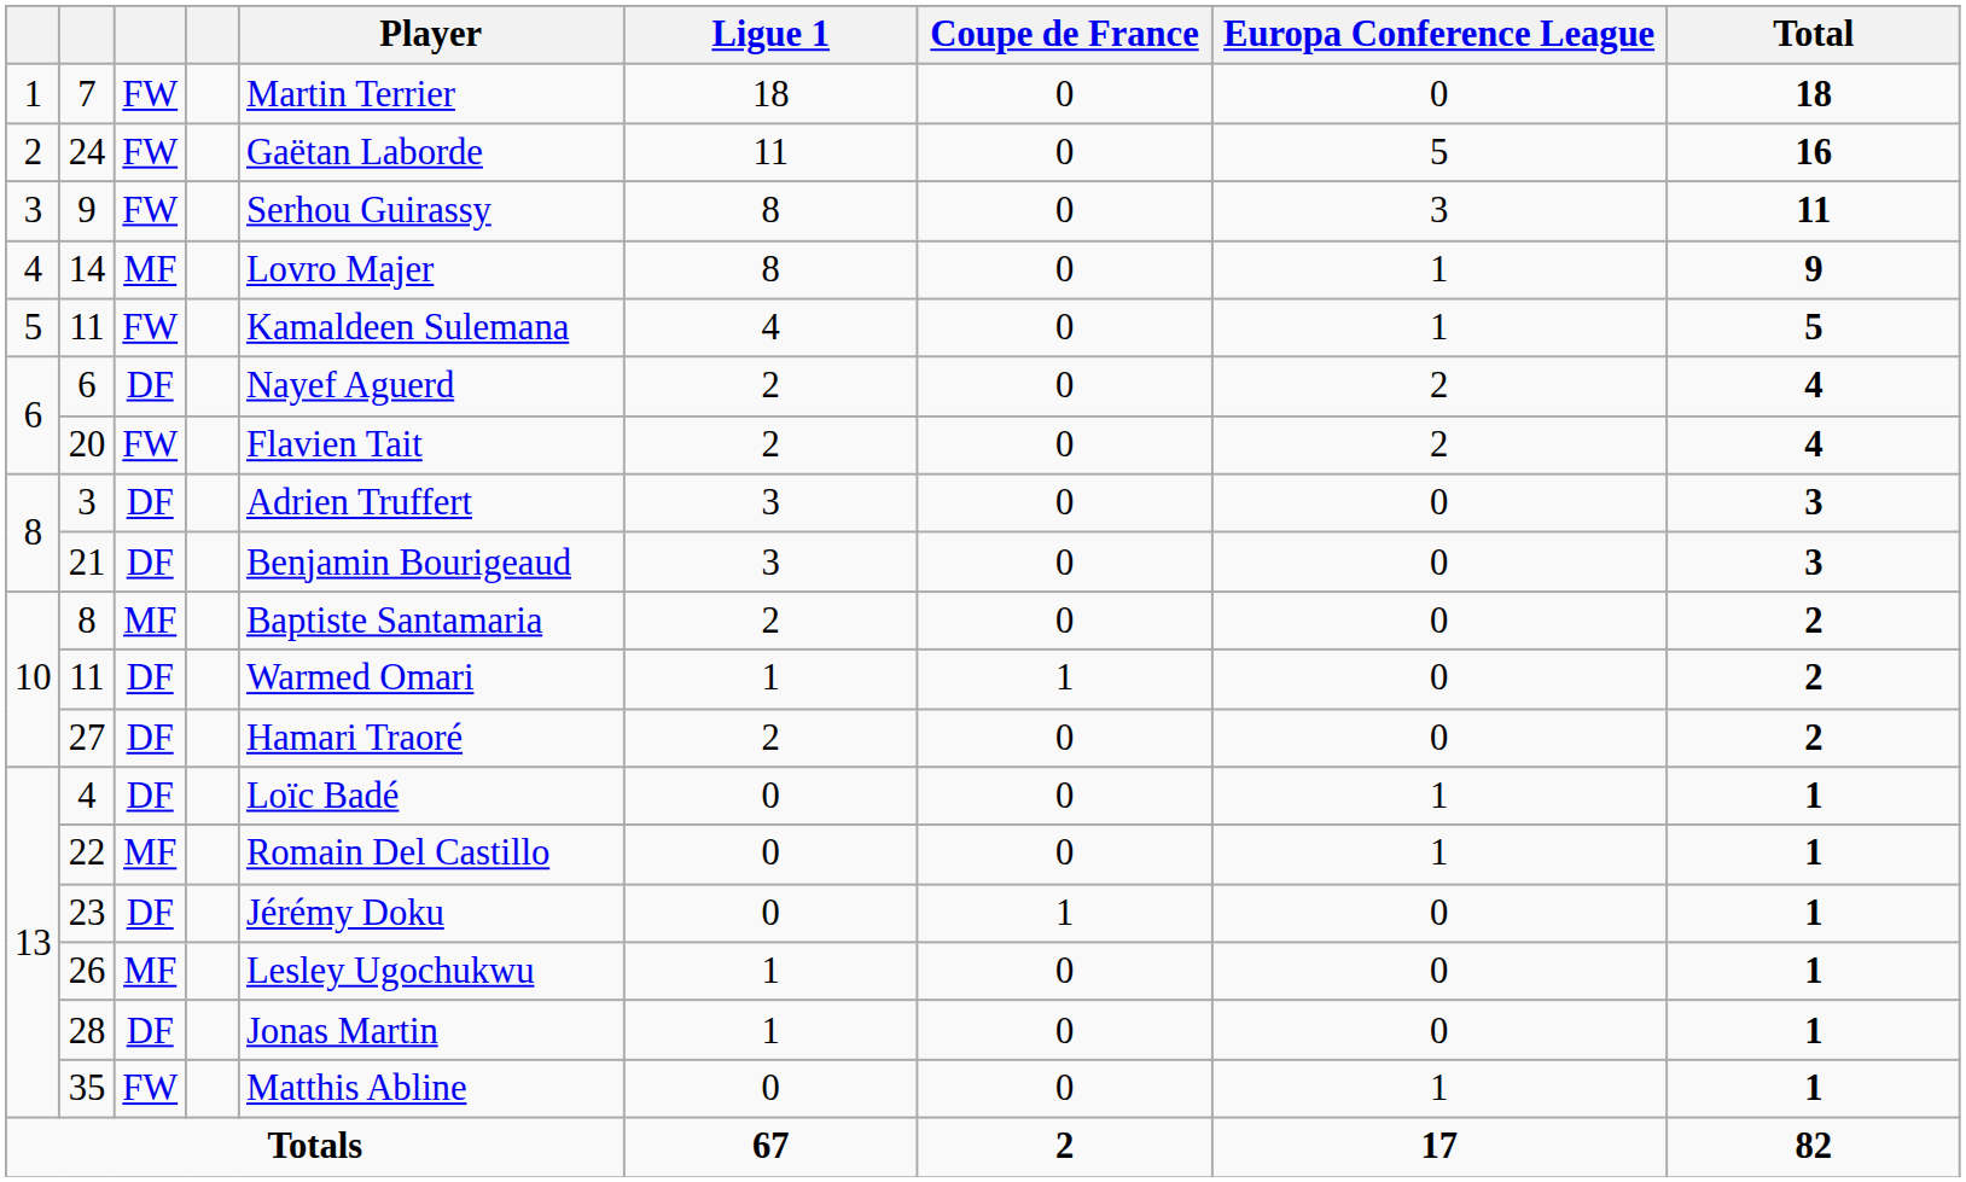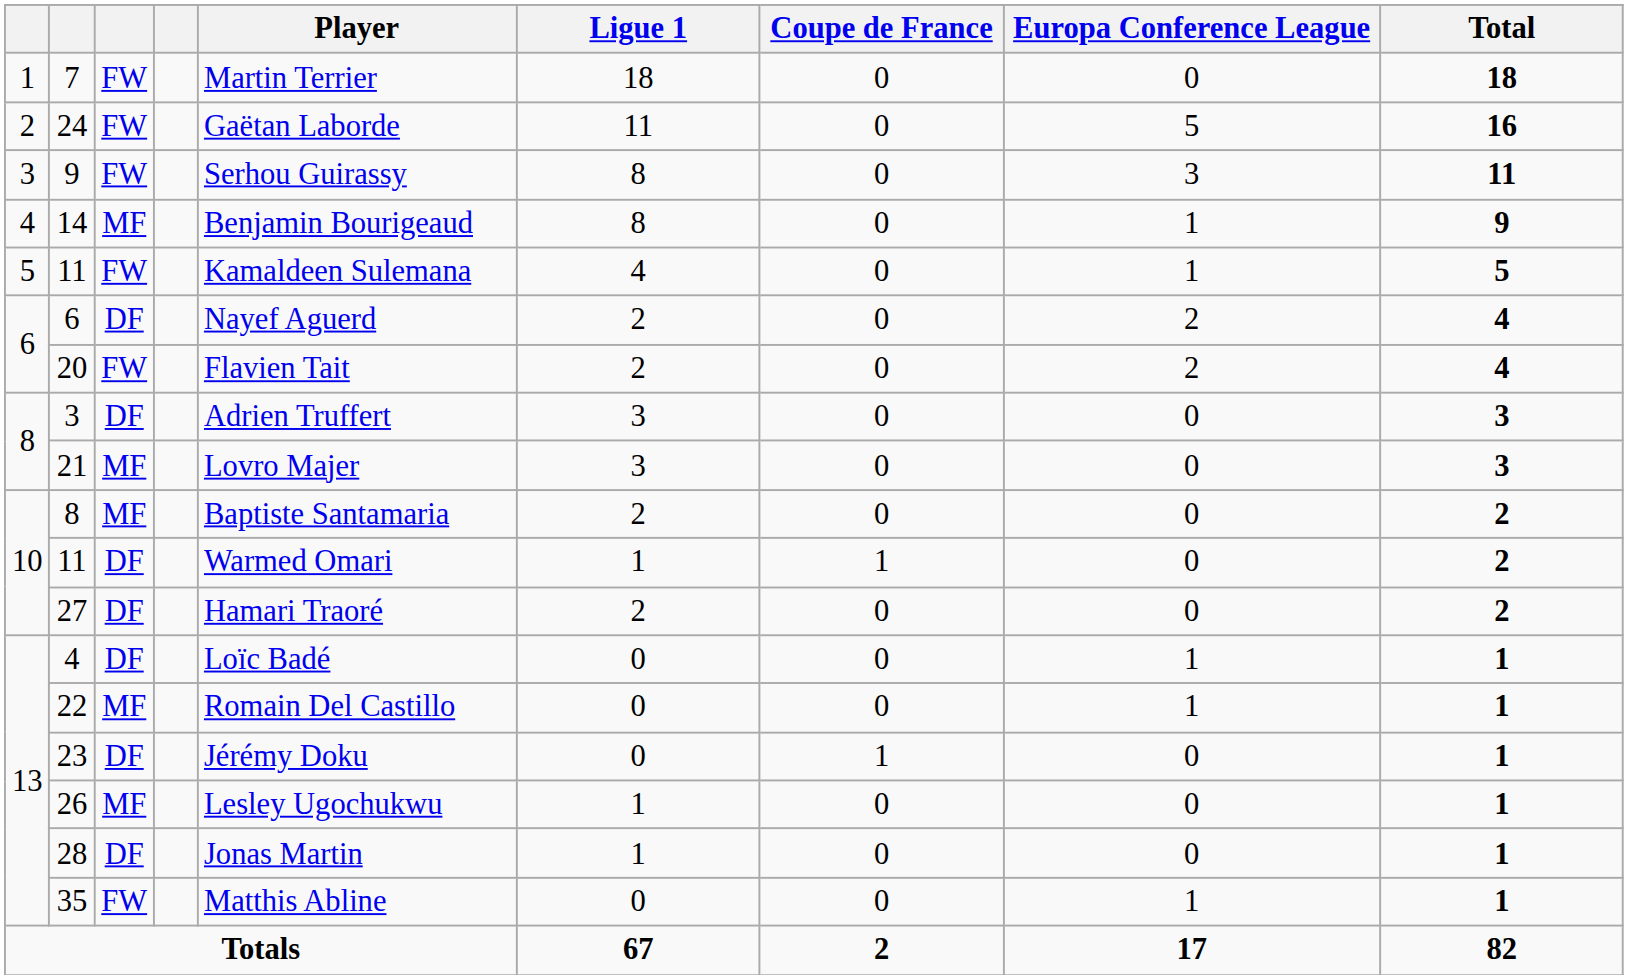14 | Player: Lovro Majer -> Benjamin Bourigeaud
21 | column 3: DF -> MF
21 | Player: Benjamin Bourigeaud -> Lovro Majer
